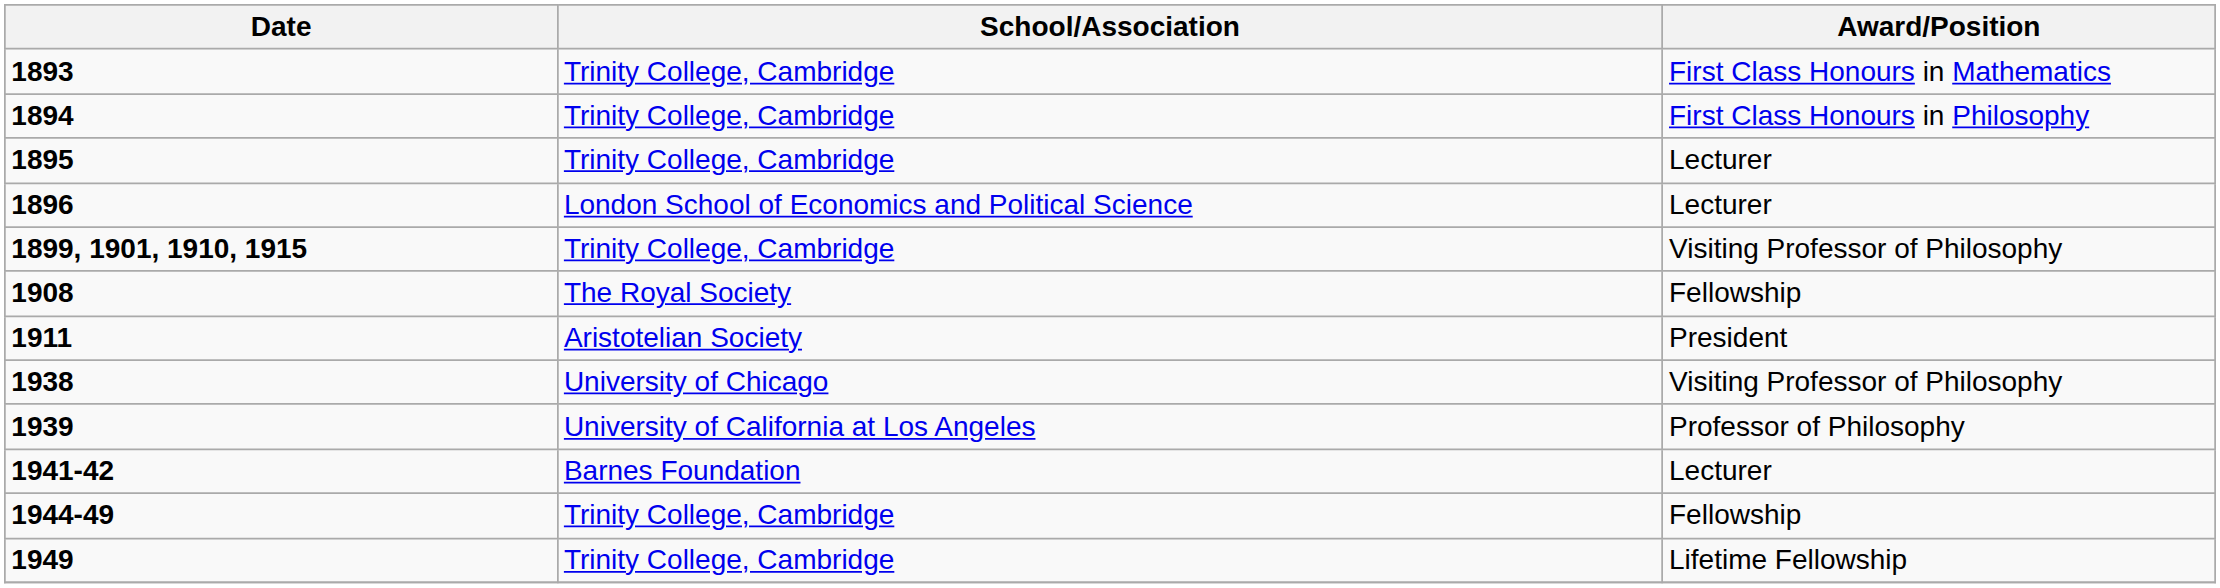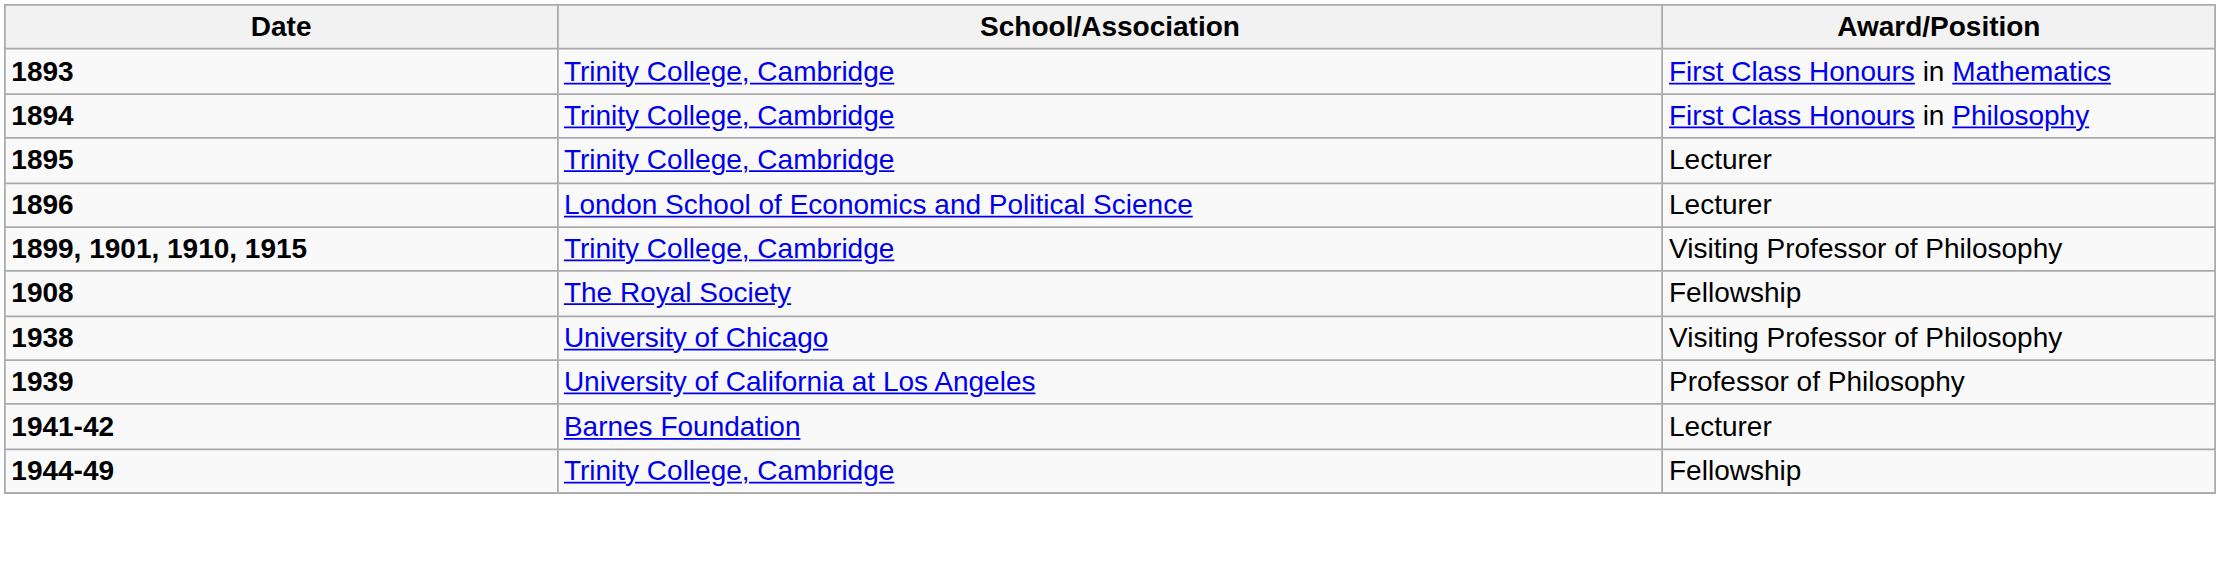- row: 1911 | Aristotelian Society | President
- row: 1949 | Trinity College, Cambridge | Lifetime Fellowship
